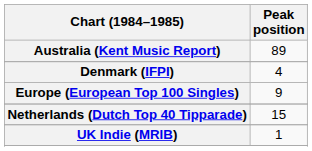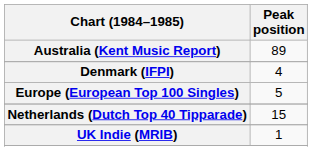Europe (European Top 100 Singles) | Peak position: 9 -> 5
